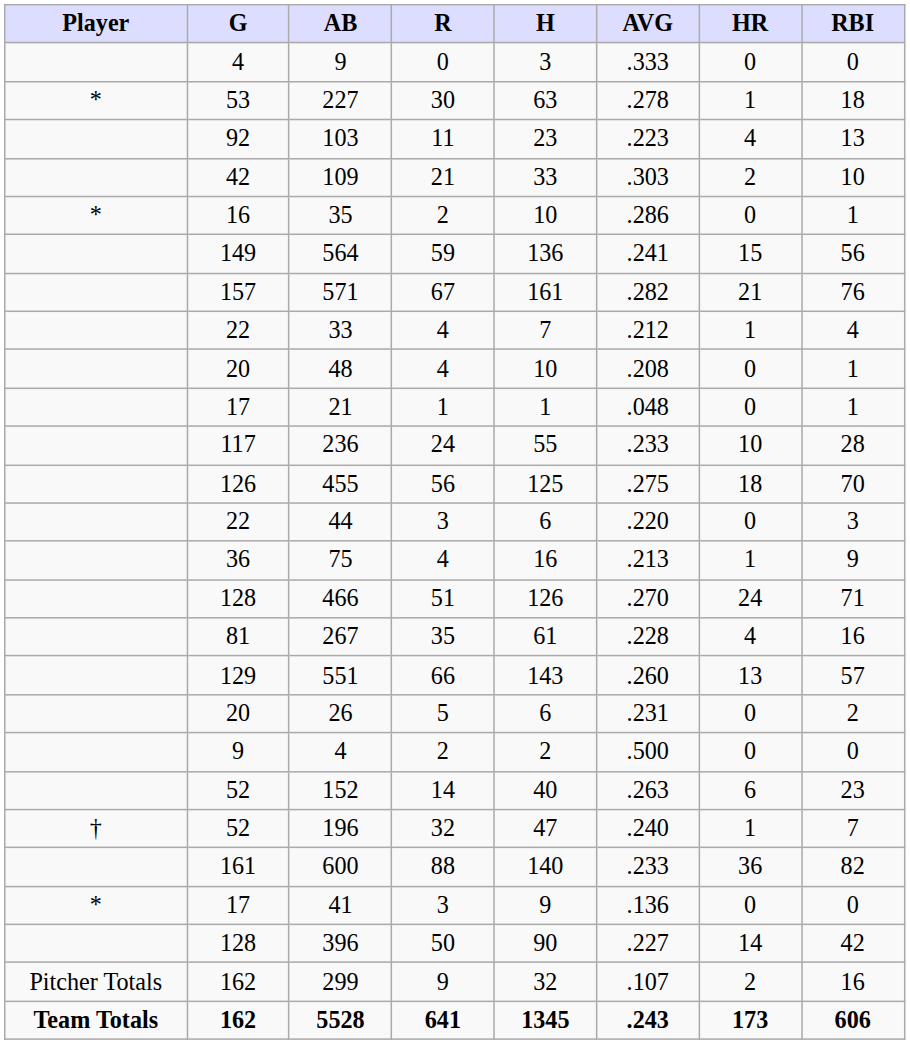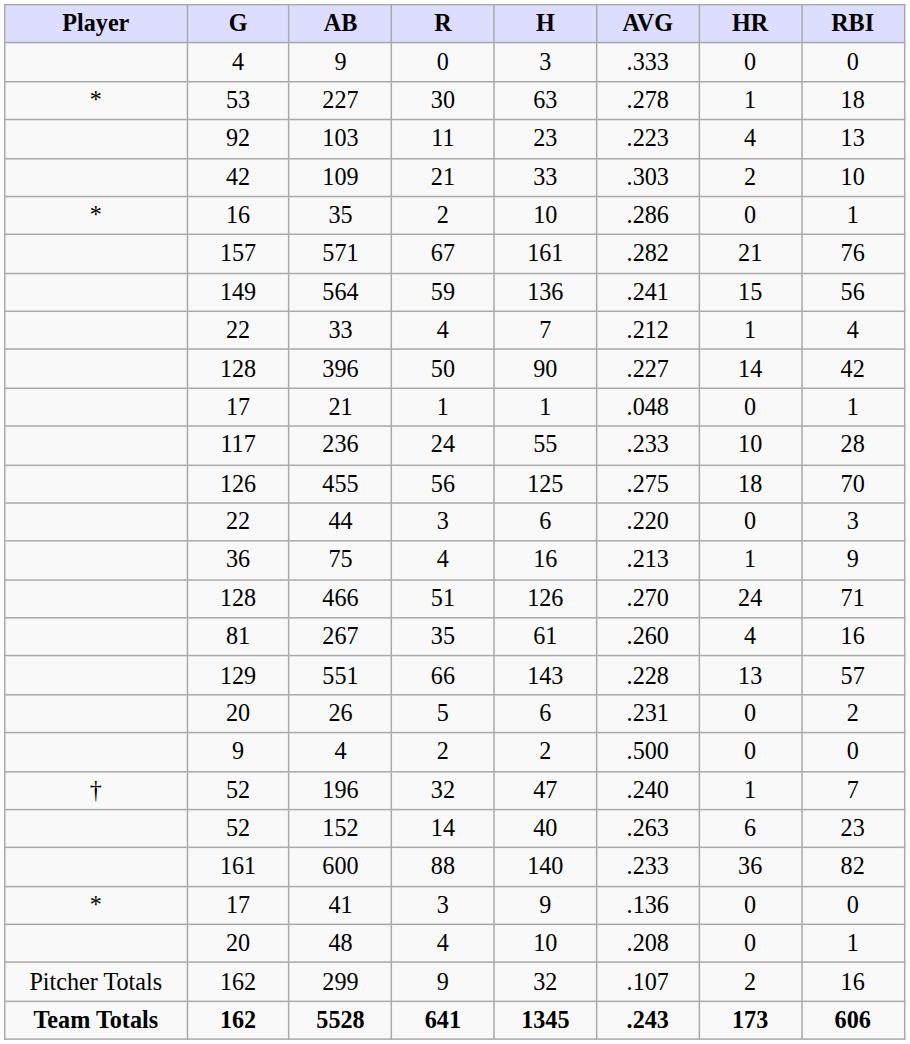rows swapped: 571 <-> 564
rows swapped: 396 <-> 48
267 | AVG: .228 -> .260
551 | AVG: .260 -> .228
rows swapped: 152 <-> 196
